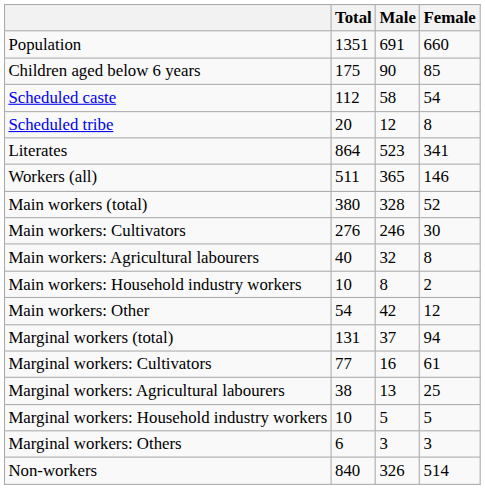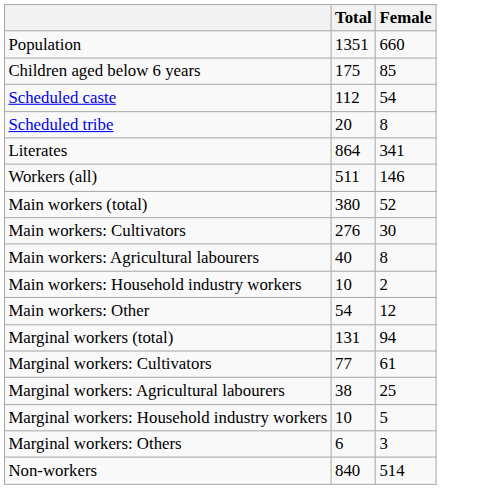- column: Male | 691 | 90 | 58 | 12 | 523 | 365 | 328 | 246 | 32 | 8 | 42 | 37 | 16 | 13 | 5 | 3 | 326
